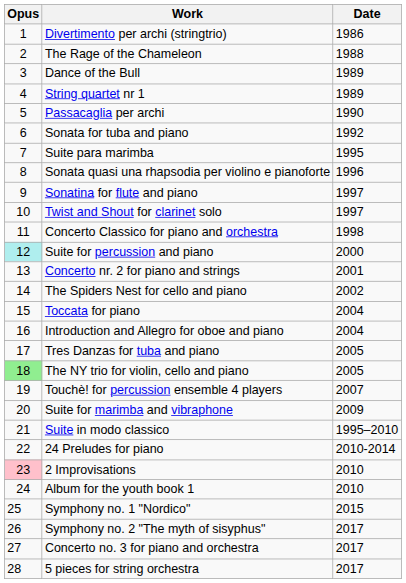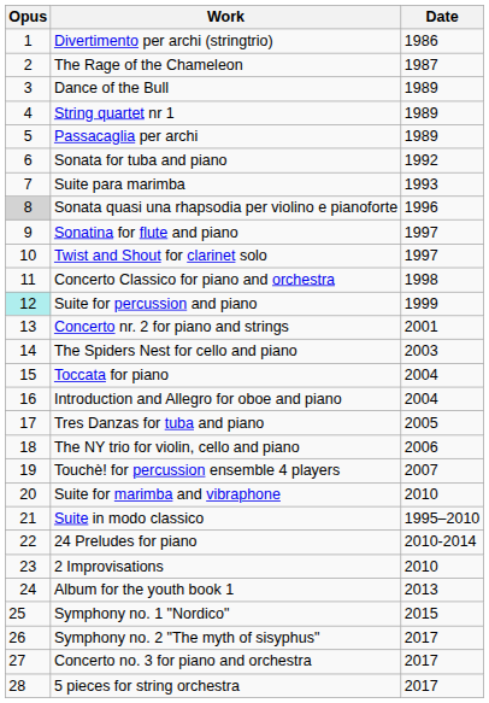The Rage of the Chameleon | Date: 1988 -> 1987
Passacaglia per archi | Date: 1990 -> 1989
Suite para marimba | Date: 1995 -> 1993
Sonata quasi una rhapsodia per violino e pianoforte | Opus: no background -> lightgrey background
Suite for percussion and piano | Date: 2000 -> 1999
The Spiders Nest for cello and piano | Date: 2002 -> 2003
The NY trio for violin, cello and piano | Opus: lightgreen background -> no background
The NY trio for violin, cello and piano | Date: 2005 -> 2006
Suite for marimba and vibraphone | Date: 2009 -> 2010
2 Improvisations | Opus: pink background -> no background
Album for the youth book 1 | Date: 2010 -> 2013
